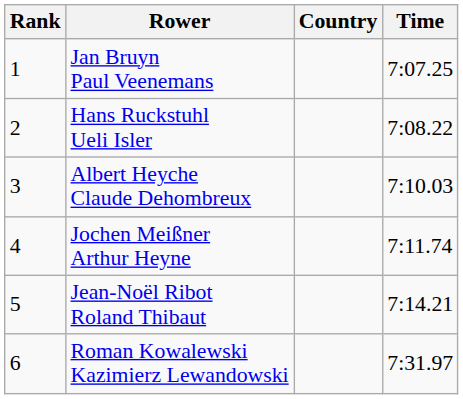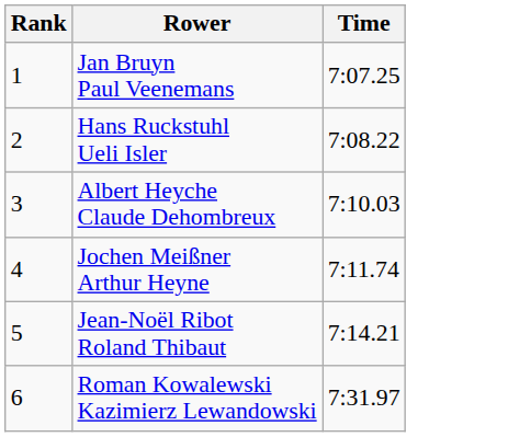- column: Country
